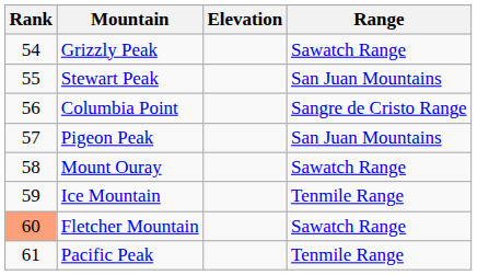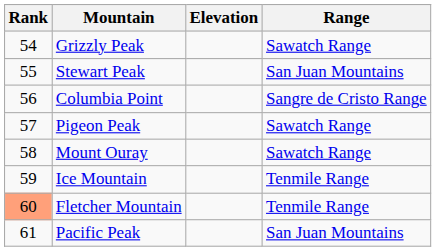Pigeon Peak | Range: San Juan Mountains -> Sawatch Range
Fletcher Mountain | Range: Sawatch Range -> Tenmile Range
Pacific Peak | Range: Tenmile Range -> San Juan Mountains
